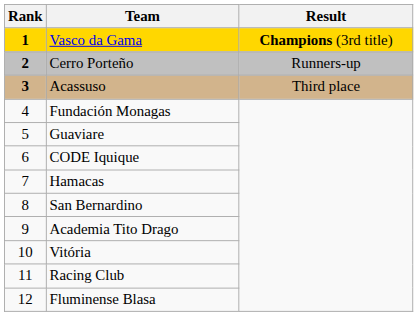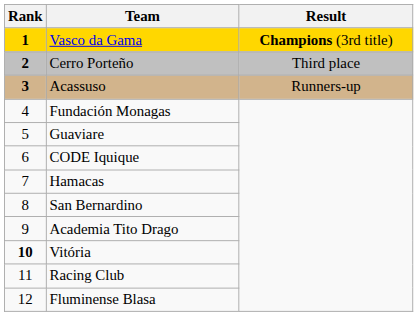Cerro Porteño | Result: Runners-up -> Third place
Acassuso | Result: Third place -> Runners-up
Vitória | Rank: normal -> bold
